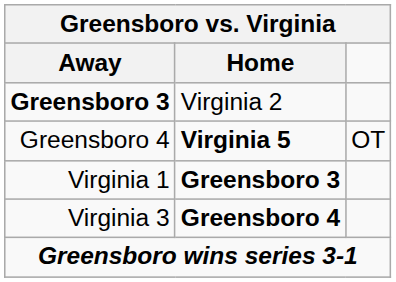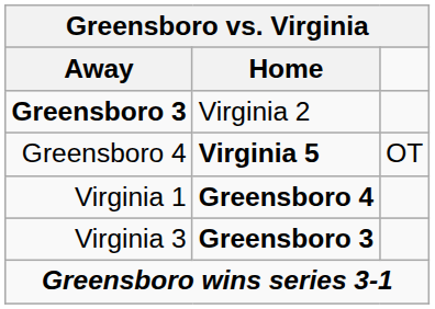Virginia 1 | Home: Greensboro 3 -> Greensboro 4
Virginia 3 | Home: Greensboro 4 -> Greensboro 3
